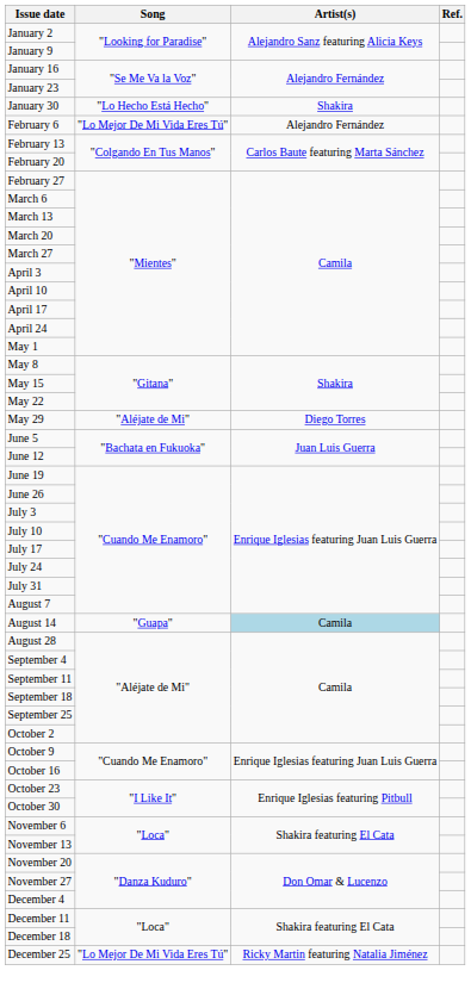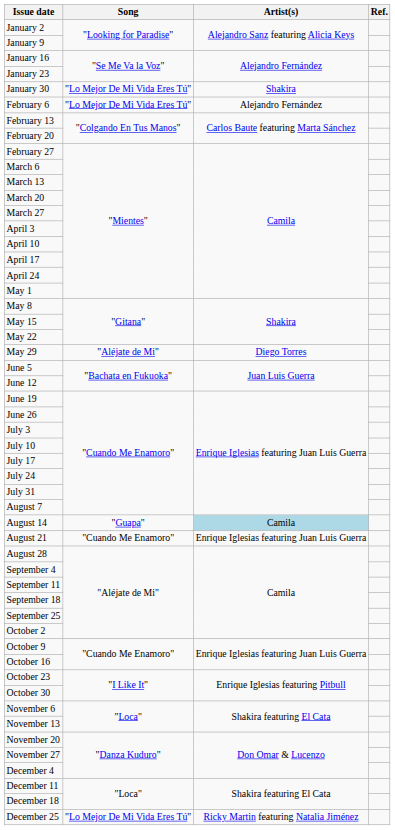January 30 | Song: "Lo Hecho Está Hecho" -> "Lo Mejor De Mi Vida Eres Tú"
+ row: August 21 | "Cuando Me Enamoro" | Enrique Iglesias featuring Juan Luis Guerra
